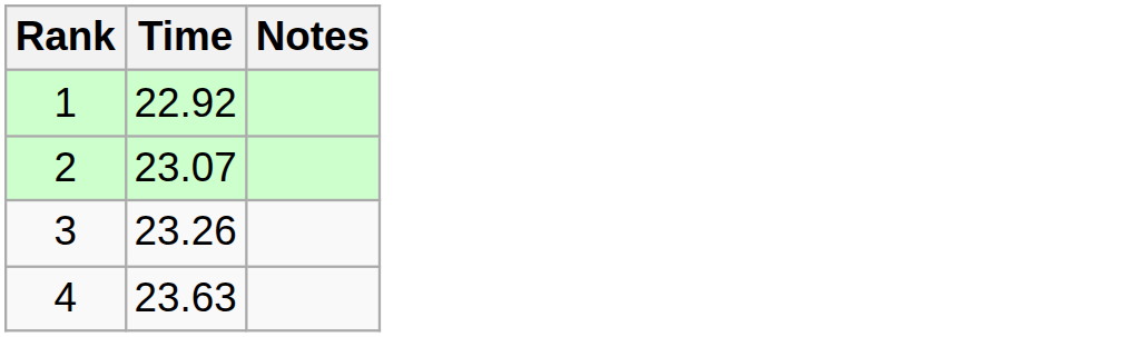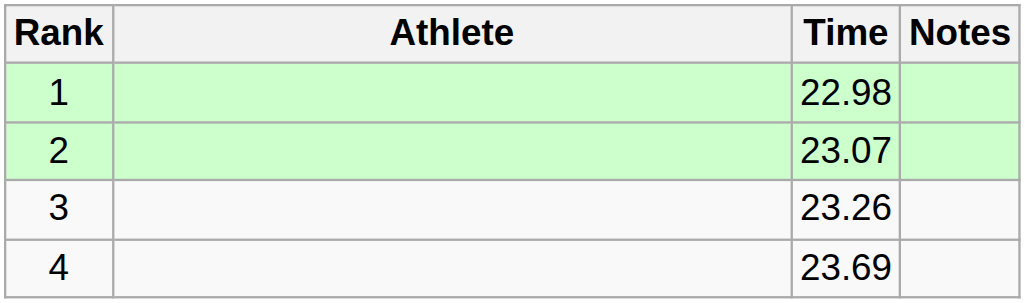+ column: Athlete
1 | Time: 22.92 -> 22.98
4 | Time: 23.63 -> 23.69
